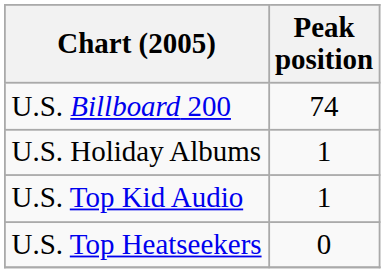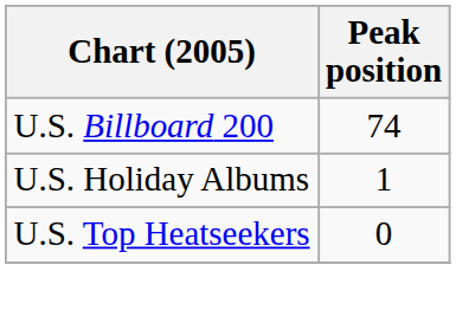- row: U.S. Top Kid Audio | 1
